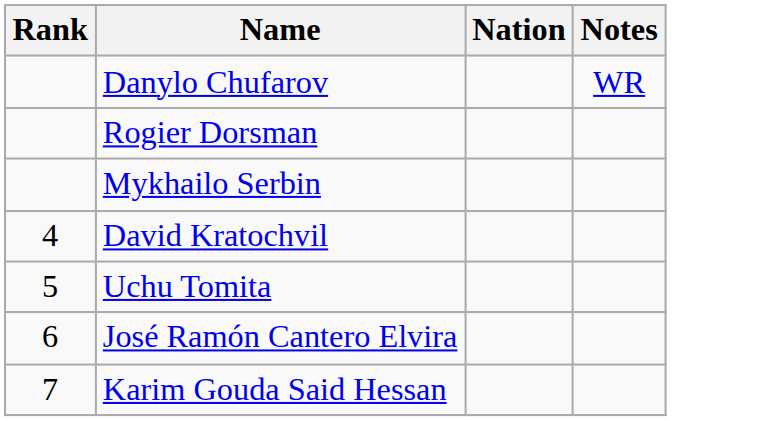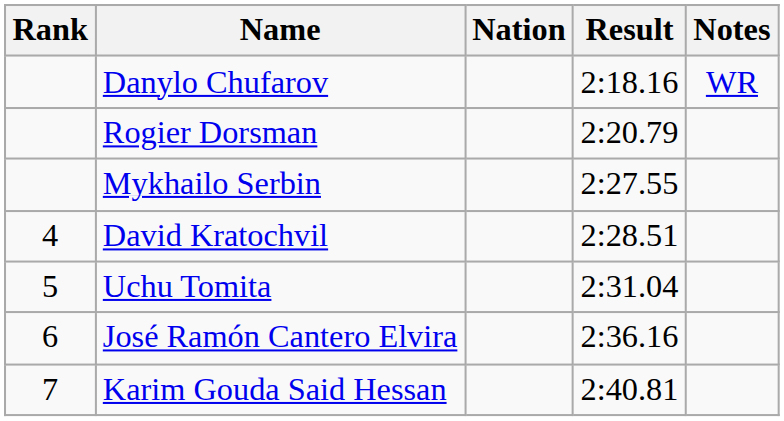+ column: Result | 2:18.16 | 2:20.79 | 2:27.55 | 2:28.51 | 2:31.04 | 2:36.16 | 2:40.81
